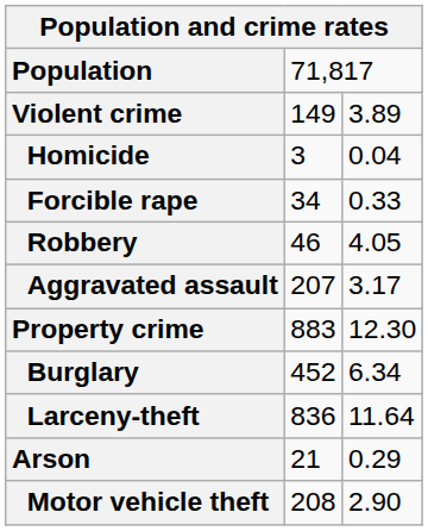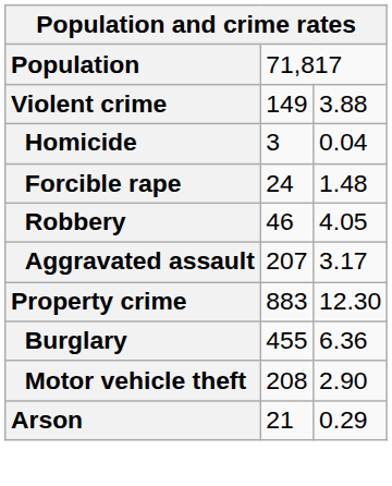Violent crime | column 3: 3.89 -> 3.88
Forcible rape | column 2: 34 -> 24
Forcible rape | column 3: 0.33 -> 1.48
Burglary | column 2: 452 -> 455
Burglary | column 3: 6.34 -> 6.36
- row: Larceny-theft | 836 | 11.64
rows swapped: Motor vehicle theft <-> Arson
